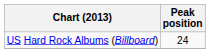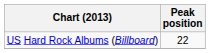US Hard Rock Albums (Billboard) | Peak position: 24 -> 22
